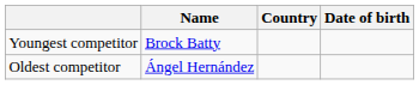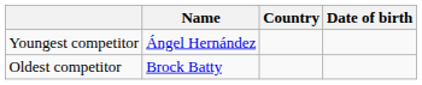Youngest competitor | Name: Brock Batty -> Ángel Hernández
Oldest competitor | Name: Ángel Hernández -> Brock Batty
